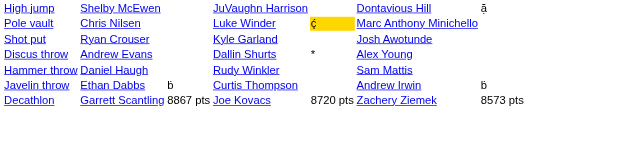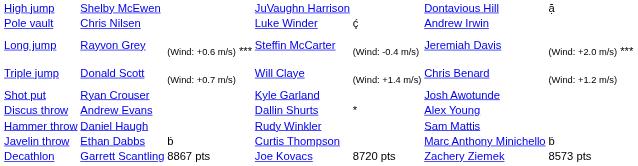Pole vault | column 5: gold background -> no background
Pole vault | column 6: Marc Anthony Minichello -> Andrew Irwin
+ row: Long jump | Rayvon Grey | (Wind: +0.6 m/s) *** | Steffin McCarter | (Wind: -0.4 m/s) | Jeremiah Davis | (Wind: +2.0 m/s) ***
+ row: Triple jump | Donald Scott | (Wind: +0.7 m/s) | Will Claye | (Wind: +1.4 m/s) | Chris Benard | (Wind: +1.2 m/s)
Javelin throw | column 6: Andrew Irwin -> Marc Anthony Minichello
